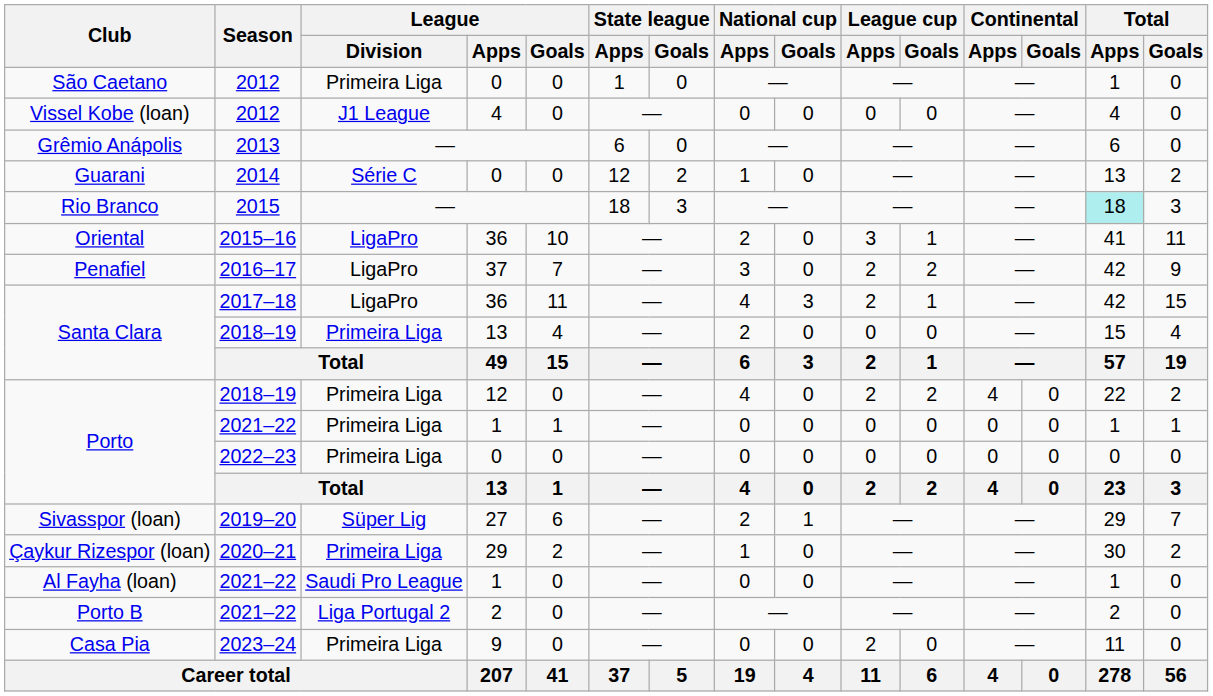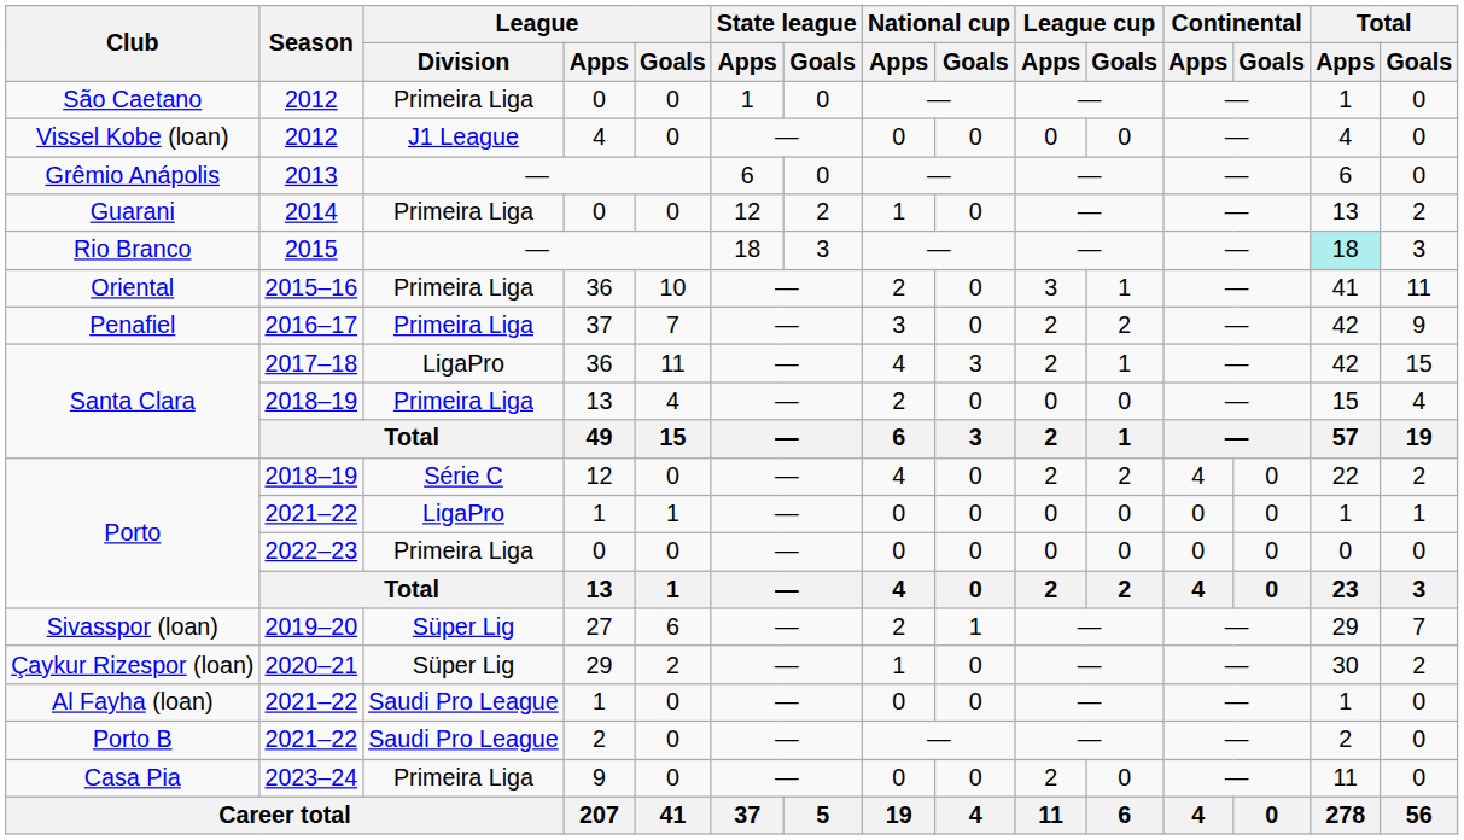Guarani | League / Division: Série C -> Primeira Liga
Oriental | League / Division: LigaPro -> Primeira Liga
Penafiel | League / Division: LigaPro -> Primeira Liga
Porto / 2018–19 | League / Division: Primeira Liga -> Série C
Porto / 2021–22 | League / Division: Primeira Liga -> LigaPro
Çaykur Rizespor (loan) | League / Division: Primeira Liga -> Süper Lig
Porto B | League / Division: Liga Portugal 2 -> Saudi Pro League
